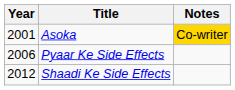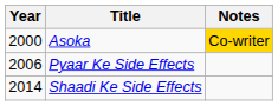Asoka | Year: 2001 -> 2000
Shaadi Ke Side Effects | Year: 2012 -> 2014
